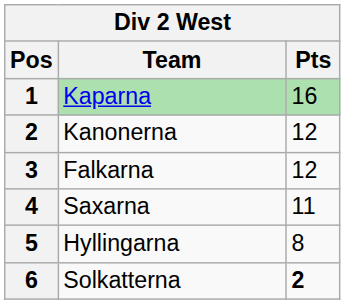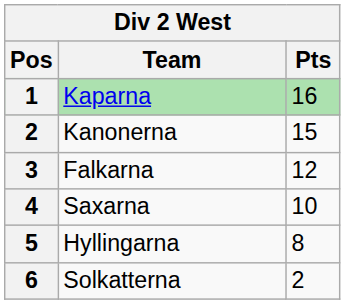Kanonerna | Pts: 12 -> 15
Saxarna | Pts: 11 -> 10
Solkatterna | Pts: bold -> normal
